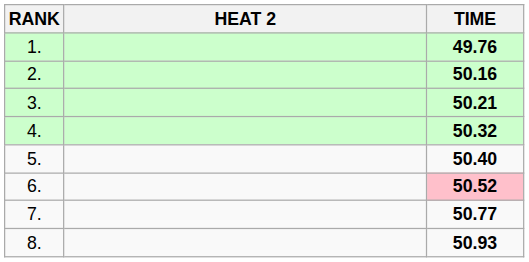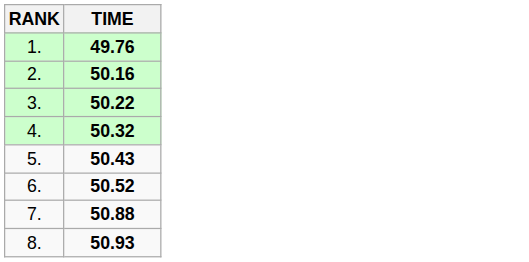- column: HEAT 2
3. | TIME: 50.21 -> 50.22
5. | TIME: 50.40 -> 50.43
6. | TIME: pink background -> no background
7. | TIME: 50.77 -> 50.88
